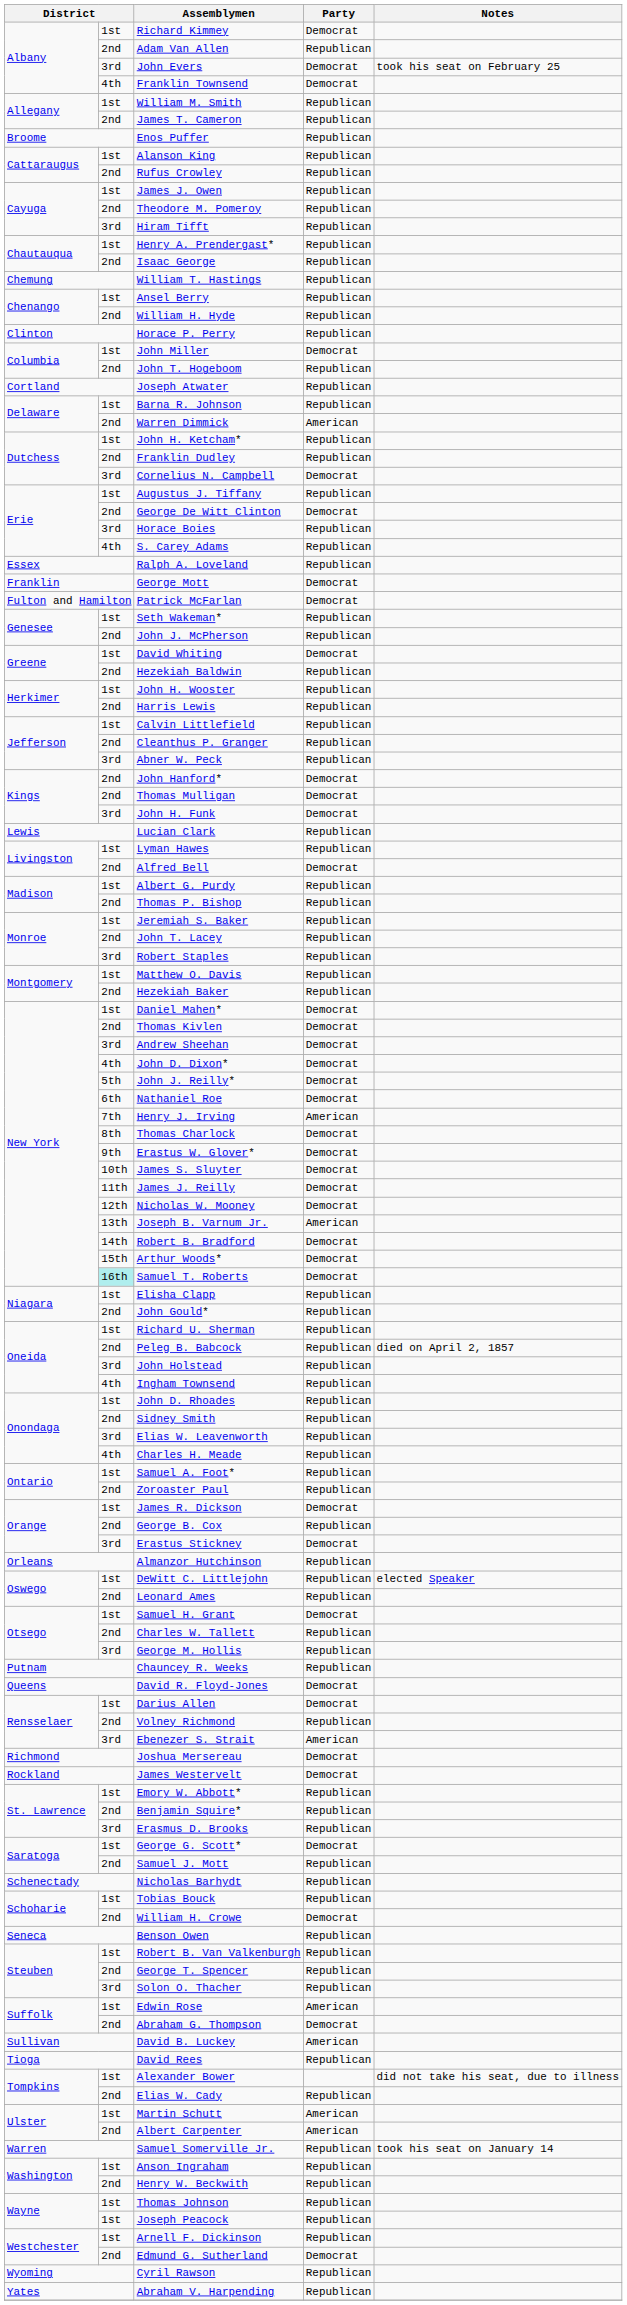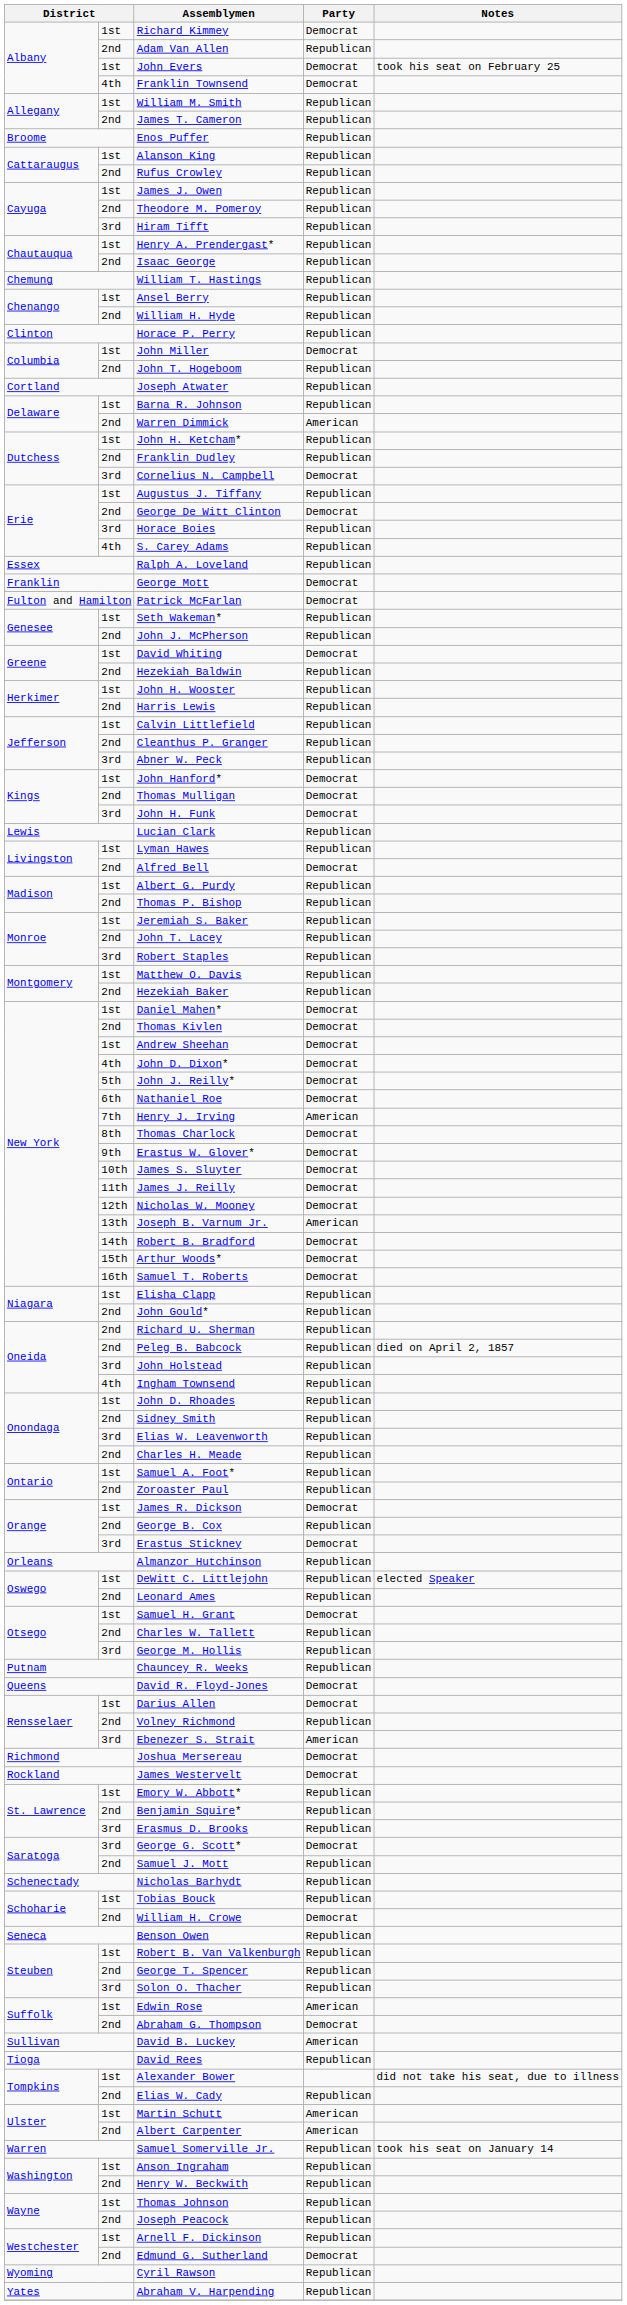John Evers | column 2: 3rd -> 1st
John Hanford* | column 2: 2nd -> 1st
Andrew Sheehan | column 2: 3rd -> 1st
Samuel T. Roberts | column 2: paleturquoise background -> no background
Richard U. Sherman | column 2: 1st -> 2nd
Charles H. Meade | column 2: 4th -> 2nd
George G. Scott* | column 2: 1st -> 3rd
Joseph Peacock | column 2: 1st -> 2nd
